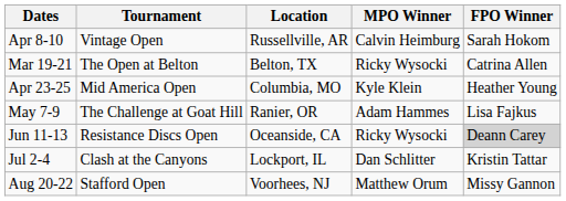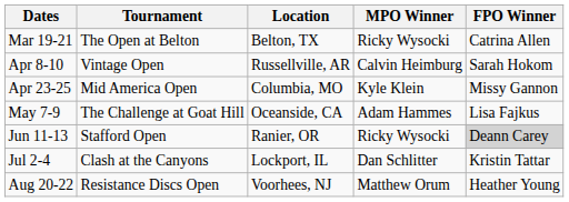rows swapped: Mar 19-21 <-> Apr 8-10
Apr 23-25 | FPO Winner: Heather Young -> Missy Gannon
May 7-9 | Location: Ranier, OR -> Oceanside, CA
Jun 11-13 | Tournament: Resistance Discs Open -> Stafford Open
Jun 11-13 | Location: Oceanside, CA -> Ranier, OR
Aug 20-22 | Tournament: Stafford Open -> Resistance Discs Open
Aug 20-22 | FPO Winner: Missy Gannon -> Heather Young
